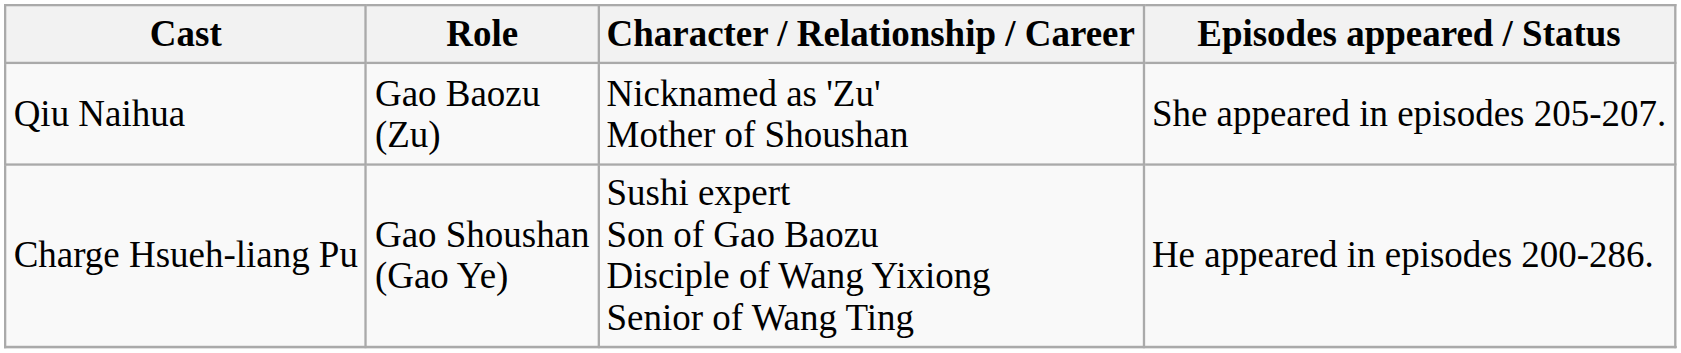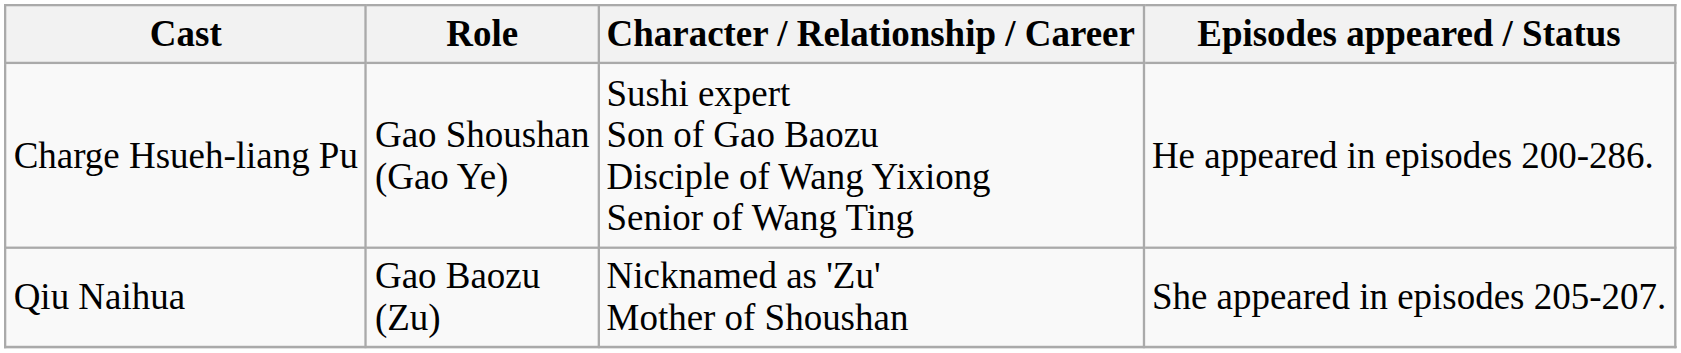rows swapped: Qiu Naihua <-> Charge Hsueh-liang Pu
